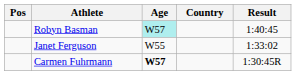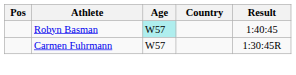- row: Janet Ferguson | W55 | 1:33:02
Carmen Fuhrmann | Age: bold -> normal
